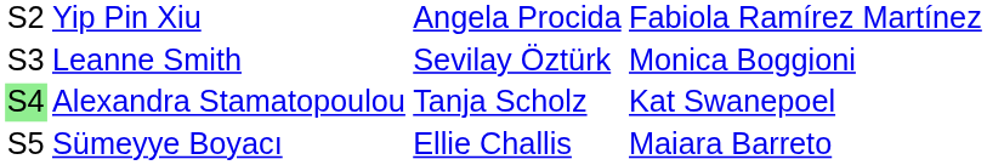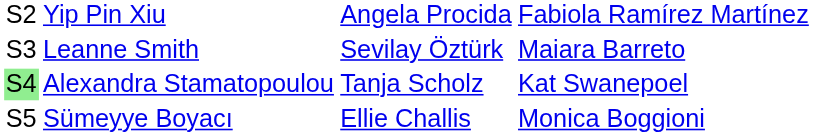Leanne Smith | column 4: Monica Boggioni -> Maiara Barreto
Sümeyye Boyacı | column 4: Maiara Barreto -> Monica Boggioni
